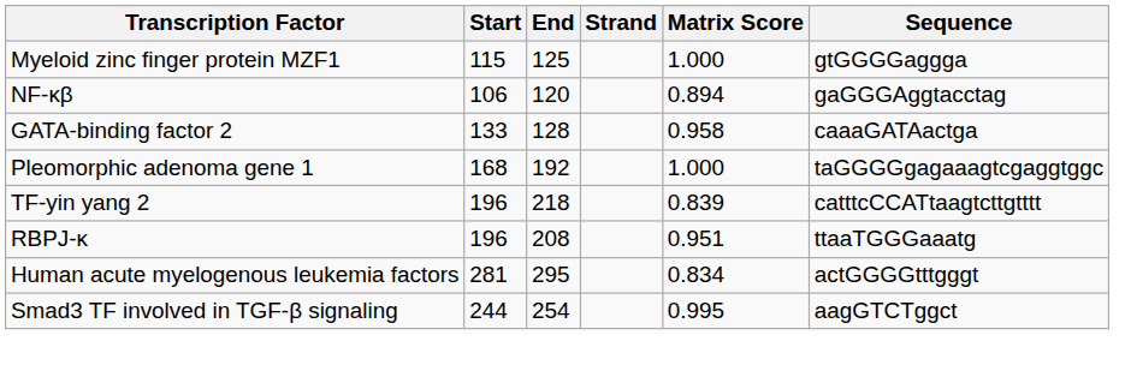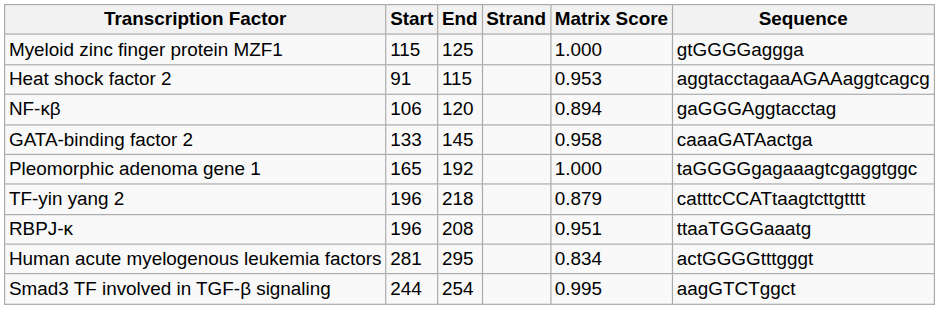+ row: Heat shock factor 2 | 91 | 115 | 0.953 | aggtacctagaaAGAAaggtcagcg
GATA-binding factor 2 | End: 128 -> 145
Pleomorphic adenoma gene 1 | Start: 168 -> 165
TF-yin yang 2 | Matrix Score: 0.839 -> 0.879
